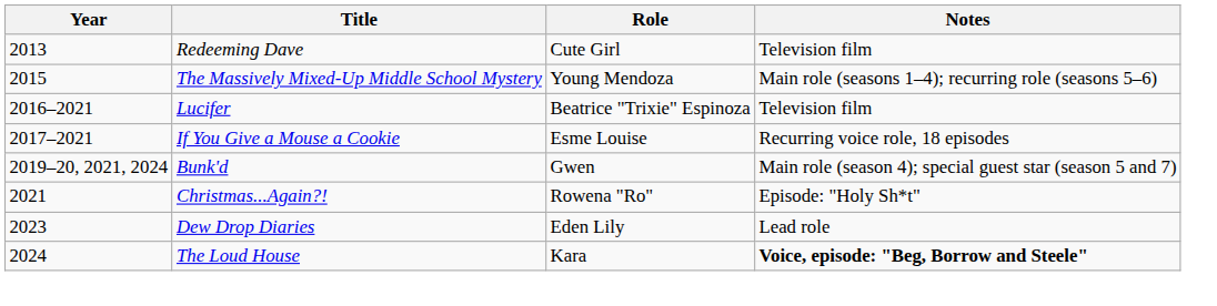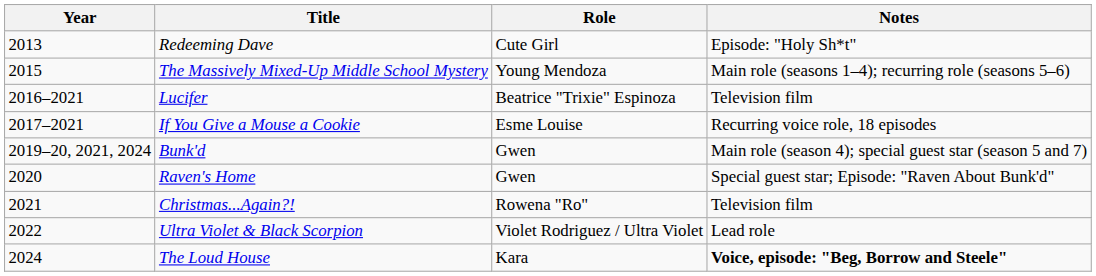Redeeming Dave | Notes: Television film -> Episode: "Holy Sh*t"
+ row: 2020 | Raven's Home | Gwen | Special guest star; Episode: "Raven About Bunk'd"
Christmas...Again?! | Notes: Episode: "Holy Sh*t" -> Television film
+ row: 2022 | Ultra Violet & Black Scorpion | Violet Rodriguez / Ultra Violet | Lead role
- row: 2023 | Dew Drop Diaries | Eden Lily | Lead role
